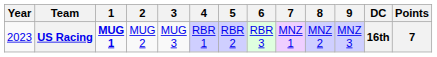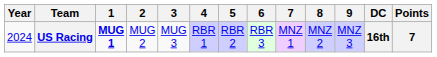US Racing | Year: 2023 -> 2024
